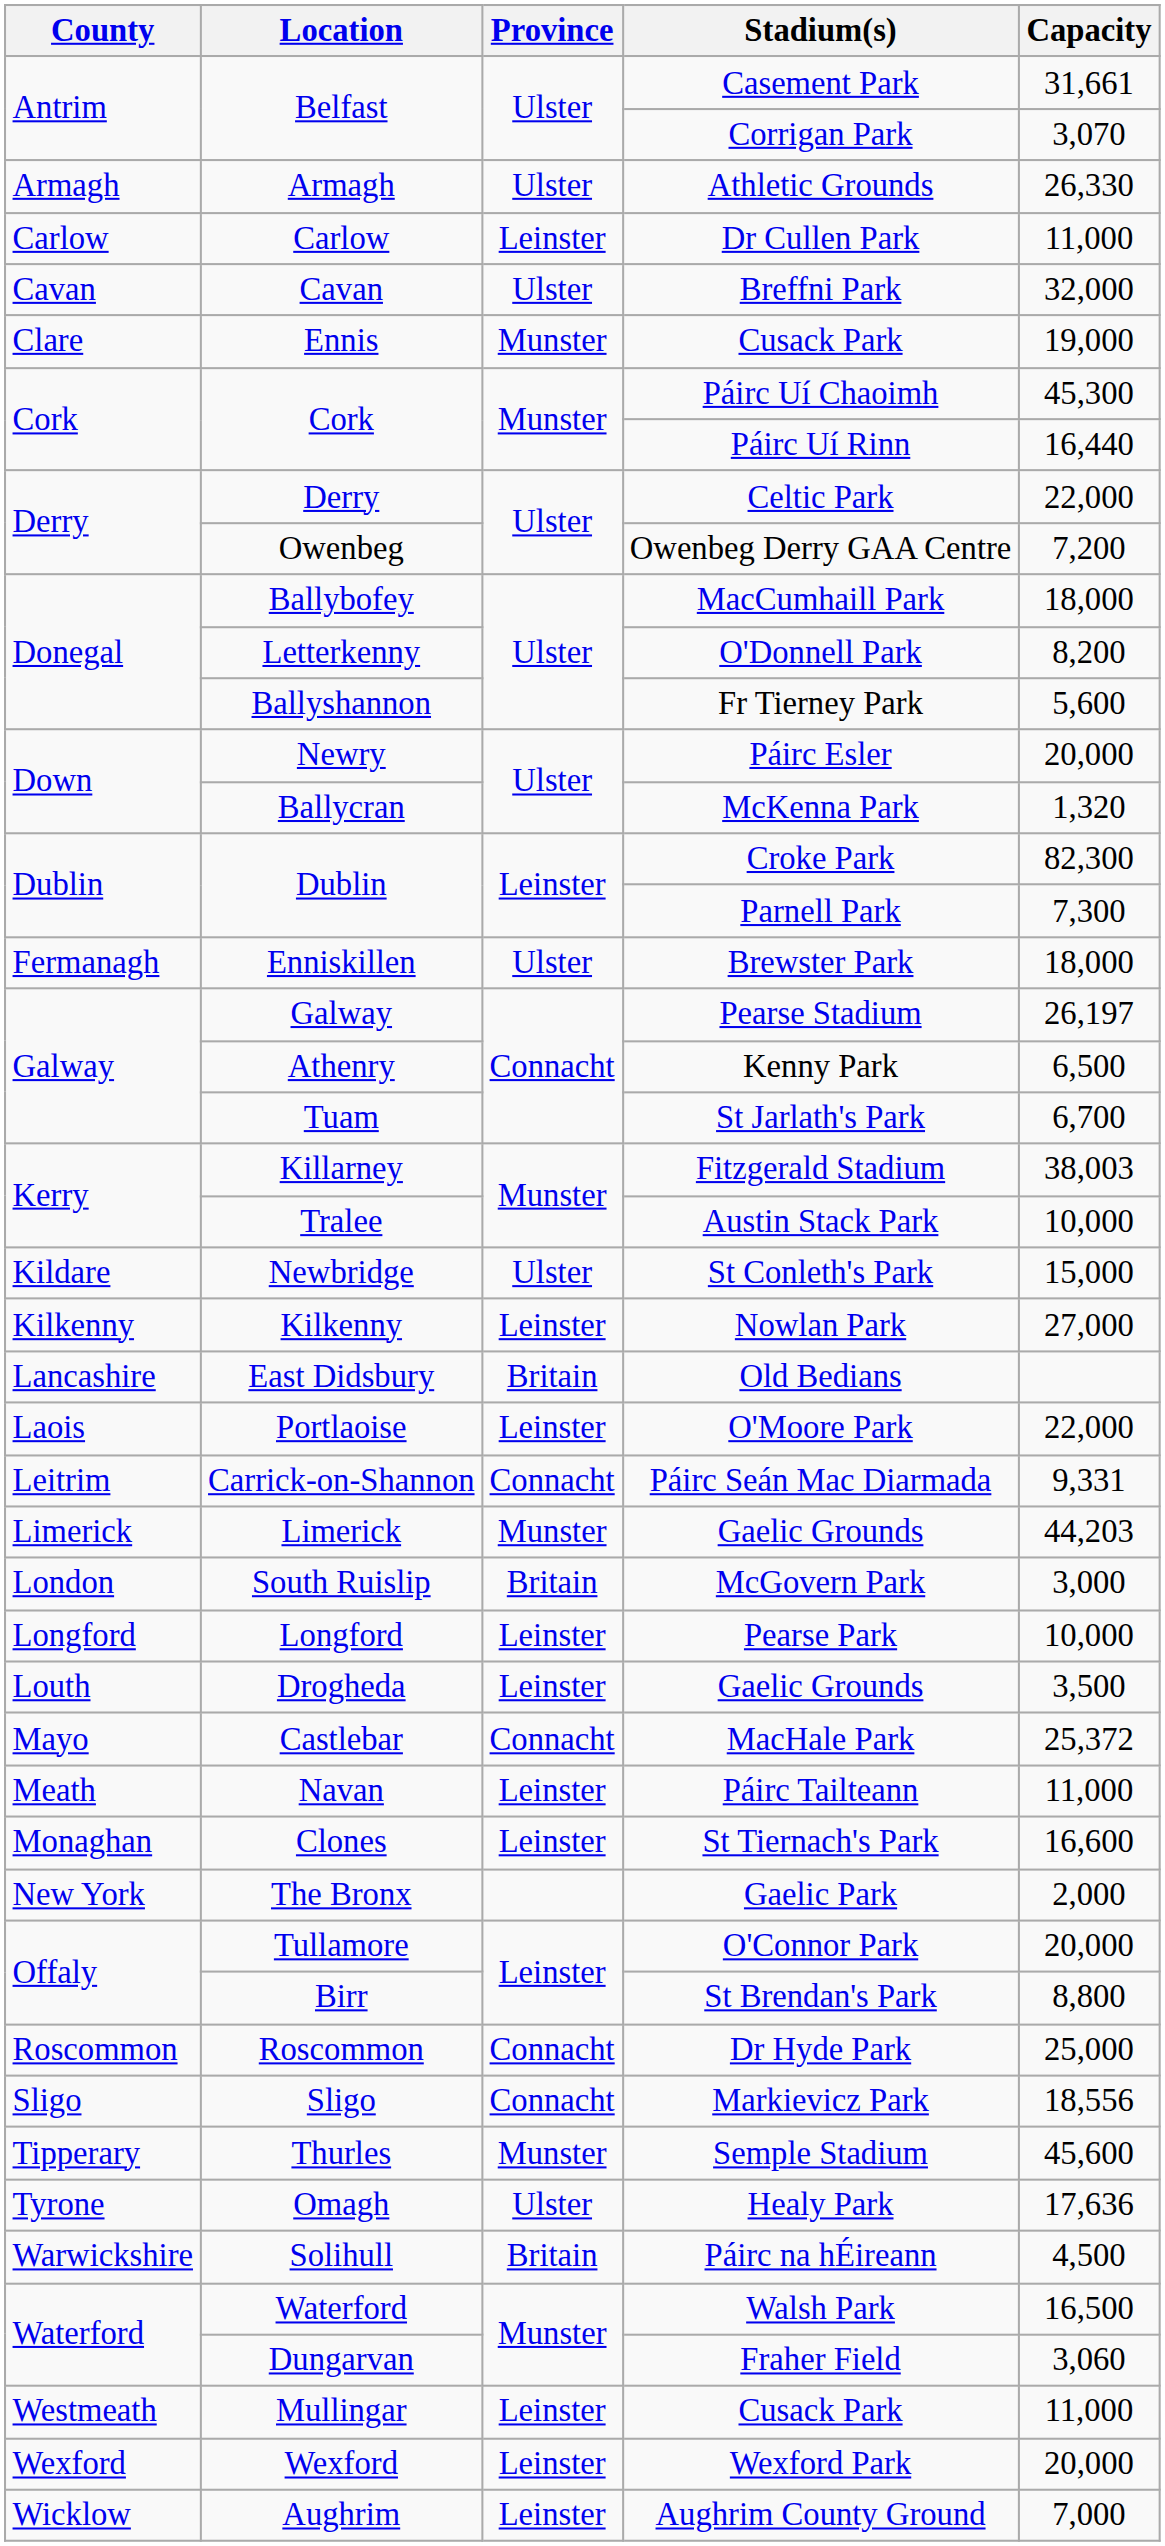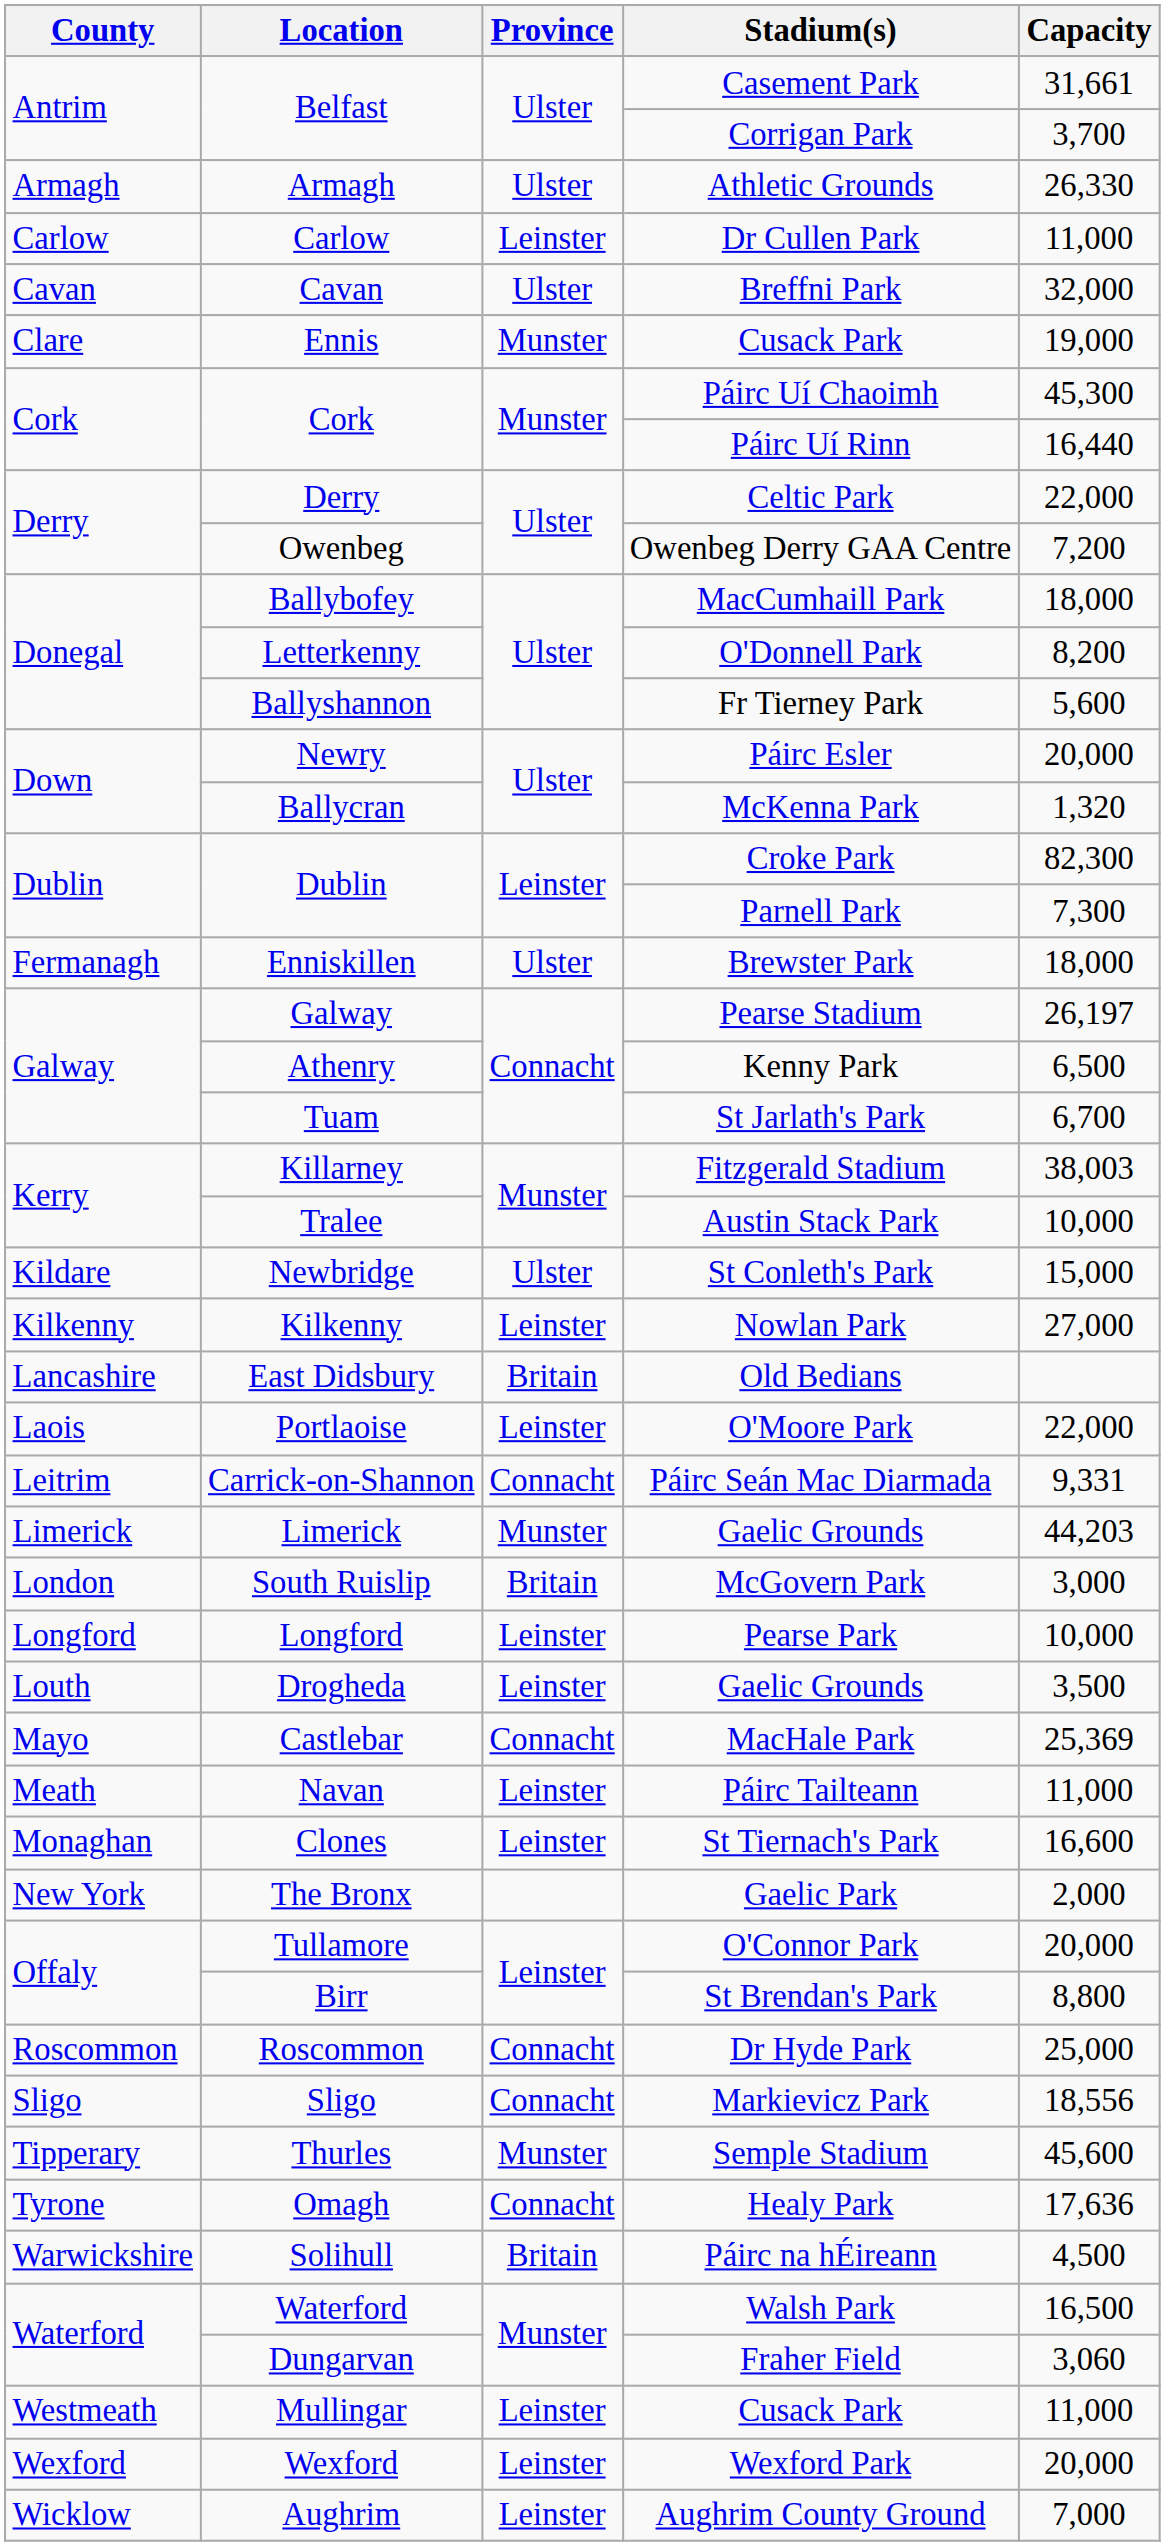Corrigan Park | Capacity: 3,070 -> 3,700
MacHale Park | Capacity: 25,372 -> 25,369
Healy Park | Province: Ulster -> Connacht
